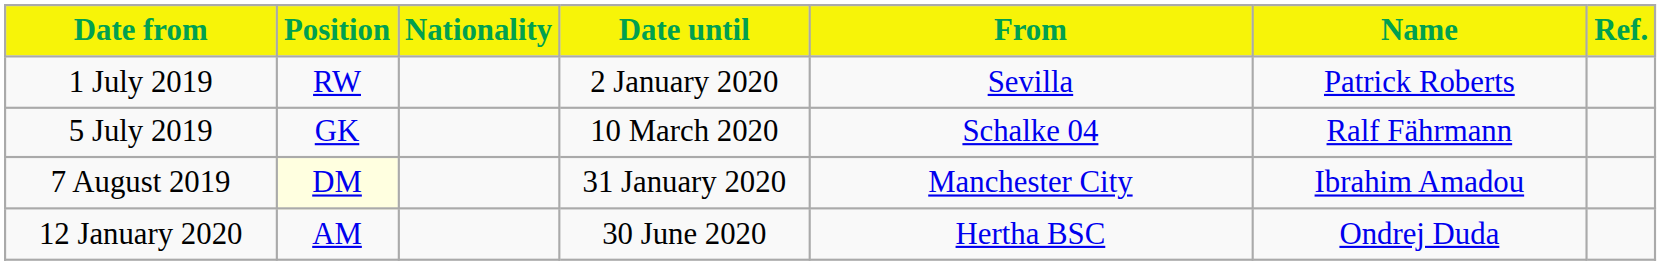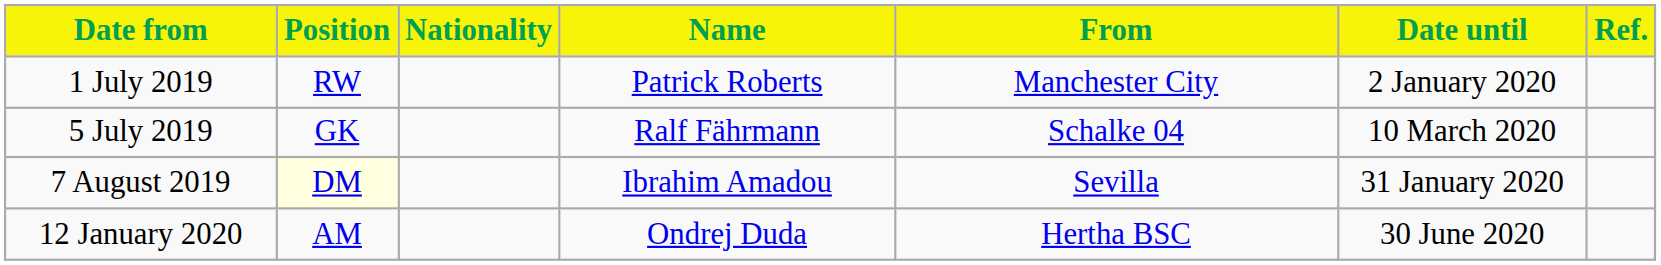columns swapped: Name <-> Date until
1 July 2019 | From: Sevilla -> Manchester City
7 August 2019 | From: Manchester City -> Sevilla
